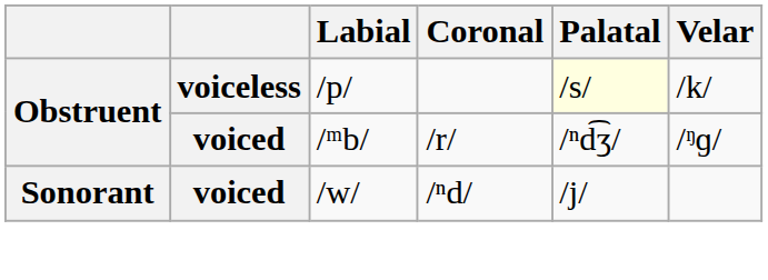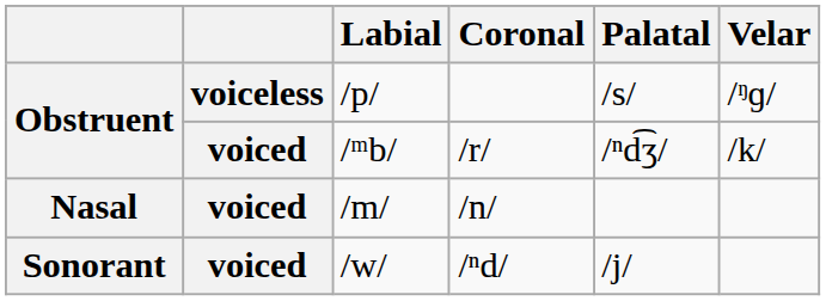/p/ | Palatal: lightyellow background -> no background
/p/ | Velar: /k/ -> /ᵑɡ/
/ᵐb/ | Velar: /ᵑɡ/ -> /k/
+ row: Nasal | voiced | /m/ | /n/
